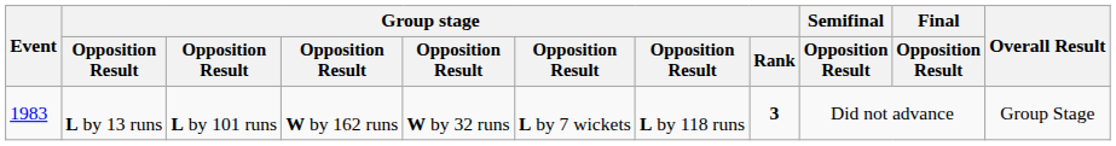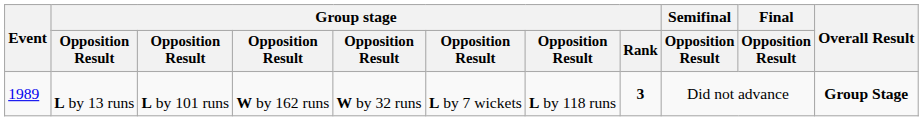L by 13 runs | Event: 1983 -> 1989
L by 13 runs | Overall Result: normal -> bold
